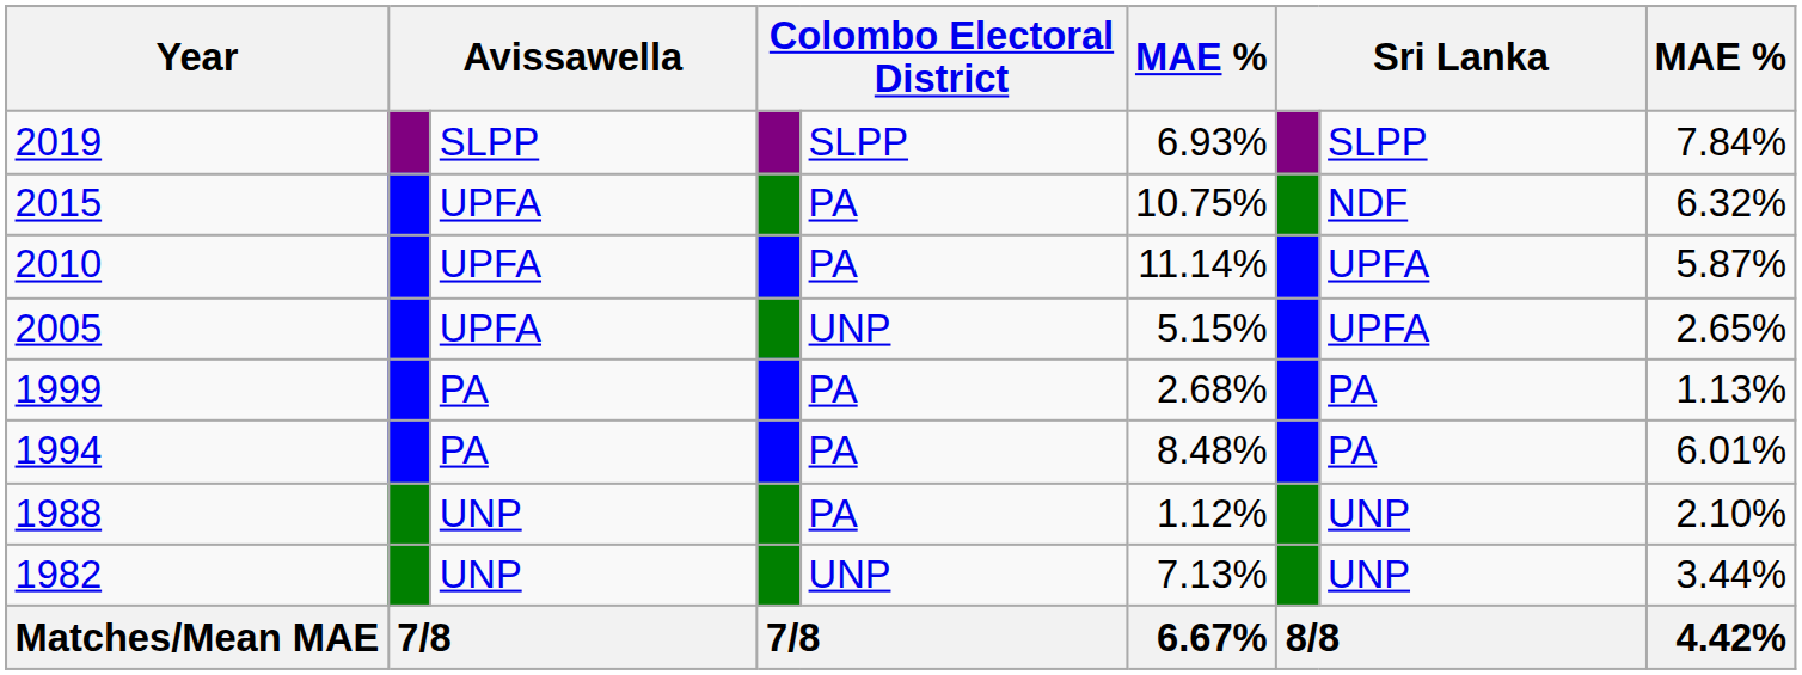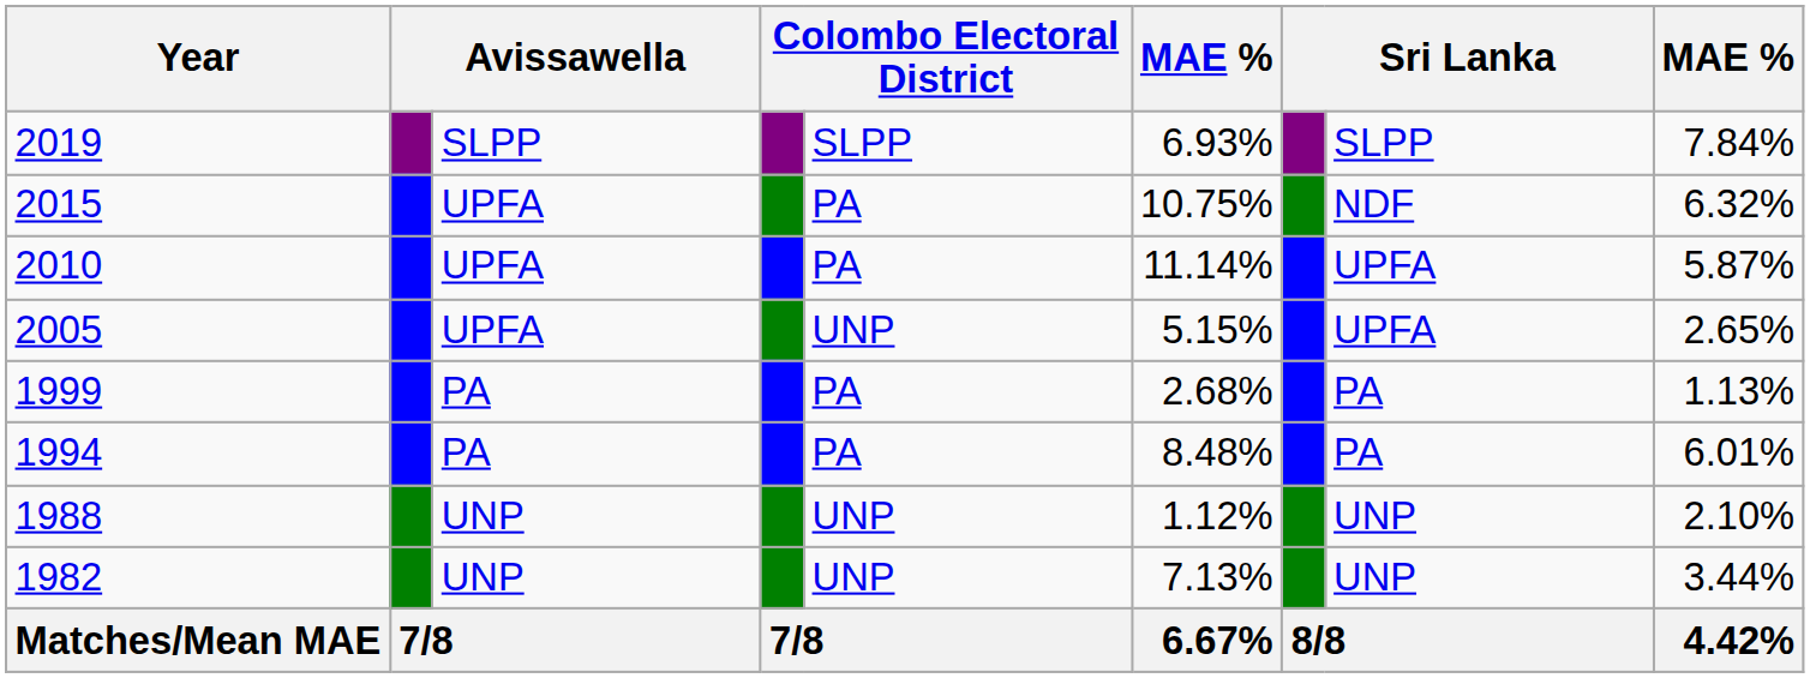1988 | column 5: PA -> UNP
